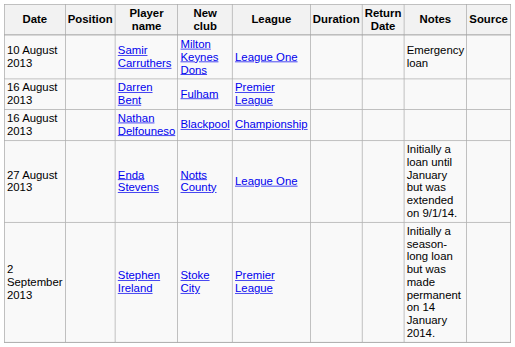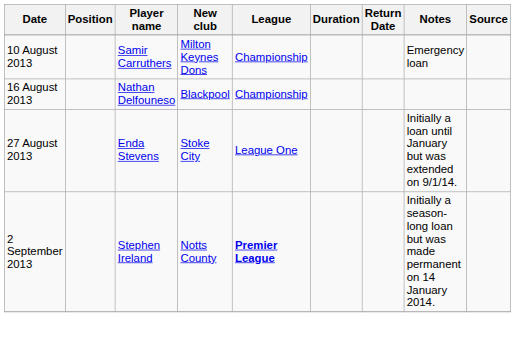Samir Carruthers | League: League One -> Championship
- row: 16 August 2013 | Darren Bent | Fulham | Premier League
Enda Stevens | New club: Notts County -> Stoke City
Stephen Ireland | New club: Stoke City -> Notts County
Stephen Ireland | League: normal -> bold
